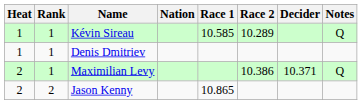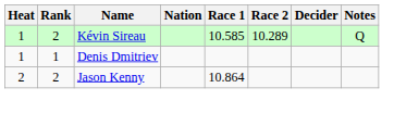Kévin Sireau | Rank: 1 -> 2
- row: 2 | 1 | Maximilian Levy | 10.386 | 10.371 | Q
Jason Kenny | Race 1: 10.865 -> 10.864
